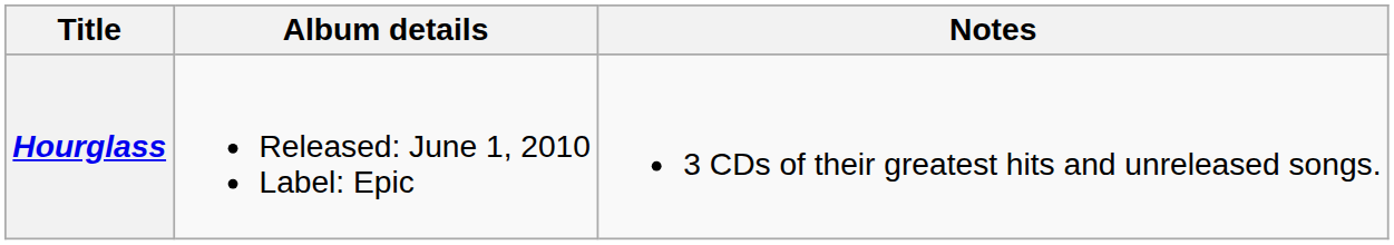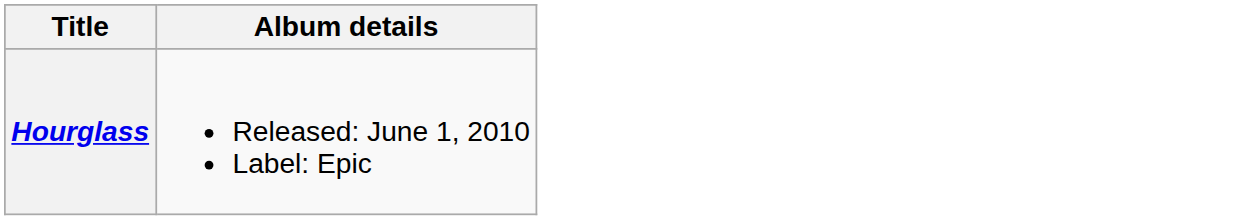- column: Notes | 3 CDs of their greatest hits and unreleased songs.
